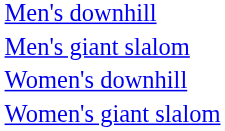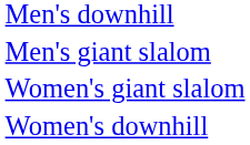rows swapped: Women's downhill <-> Women's giant slalom
